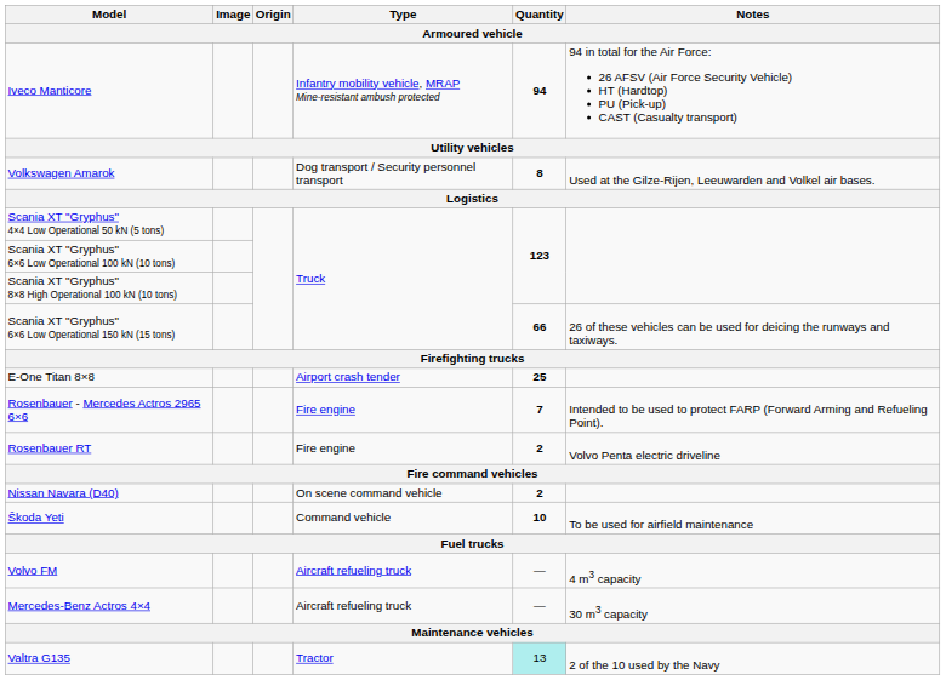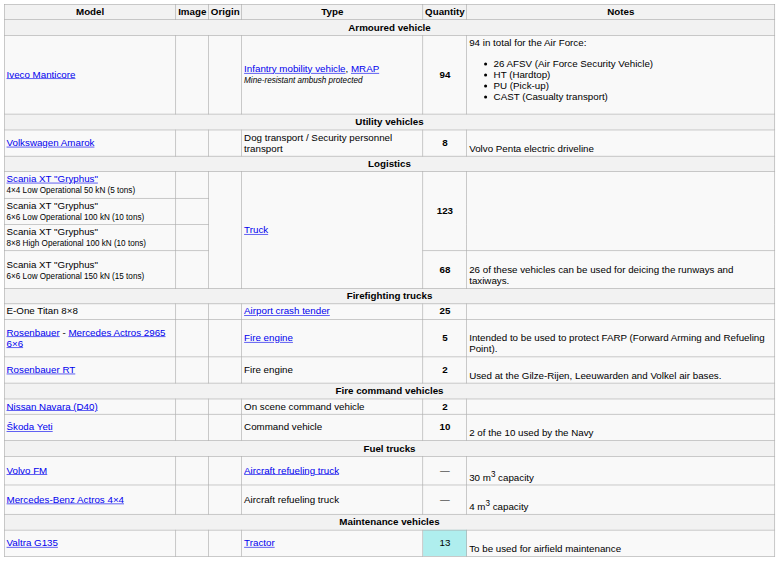Volkswagen Amarok | Notes: Used at the Gilze-Rijen, Leeuwarden and Volkel air bases. -> Volvo Penta electric driveline
Scania XT "Gryphus" 6×6 Low Operational 150 kN (15 tons) | Quantity: 66 -> 68
Rosenbauer - Mercedes Actros 2965 6×6 | Quantity: 7 -> 5
Rosenbauer RT | Notes: Volvo Penta electric driveline -> Used at the Gilze-Rijen, Leeuwarden and Volkel air bases.
Škoda Yeti | Notes: To be used for airfield maintenance -> 2 of the 10 used by the Navy
Volvo FM | Notes: 4 m3 capacity -> 30 m3 capacity
Mercedes-Benz Actros 4×4 | Notes: 30 m3 capacity -> 4 m3 capacity
Valtra G135 | Notes: 2 of the 10 used by the Navy -> To be used for airfield maintenance
